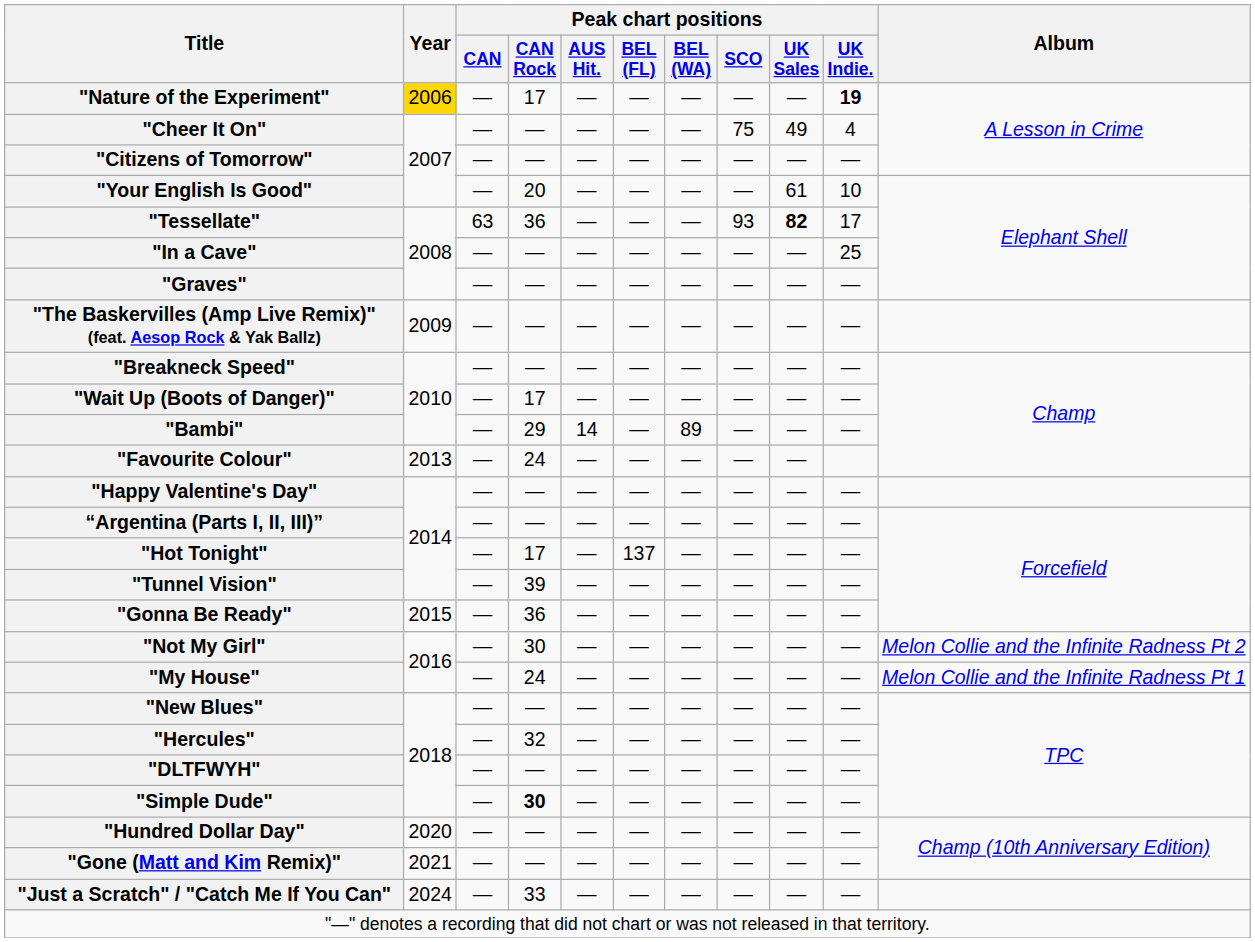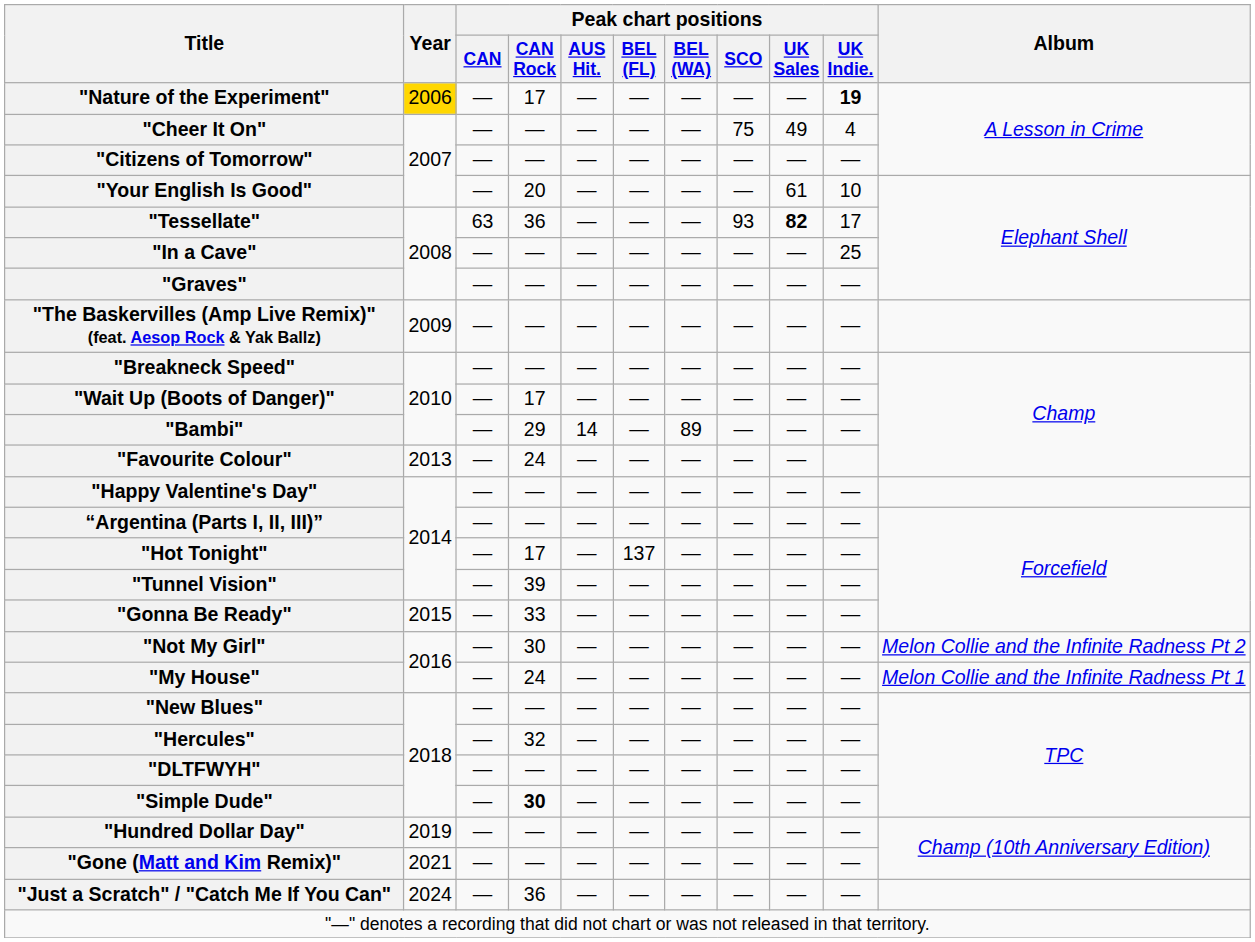"Gonna Be Ready" | Peak chart positions / CAN Rock: 36 -> 33
"Hundred Dollar Day" | Year: 2020 -> 2019
"Just a Scratch" / "Catch Me If You Can" | Peak chart positions / CAN Rock: 33 -> 36
